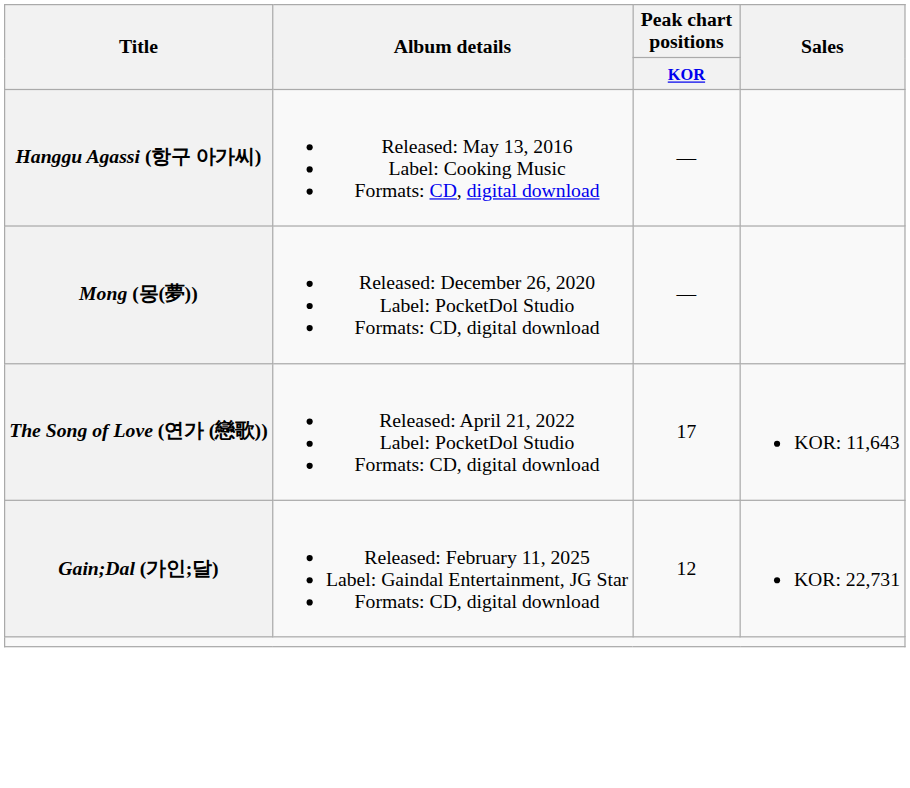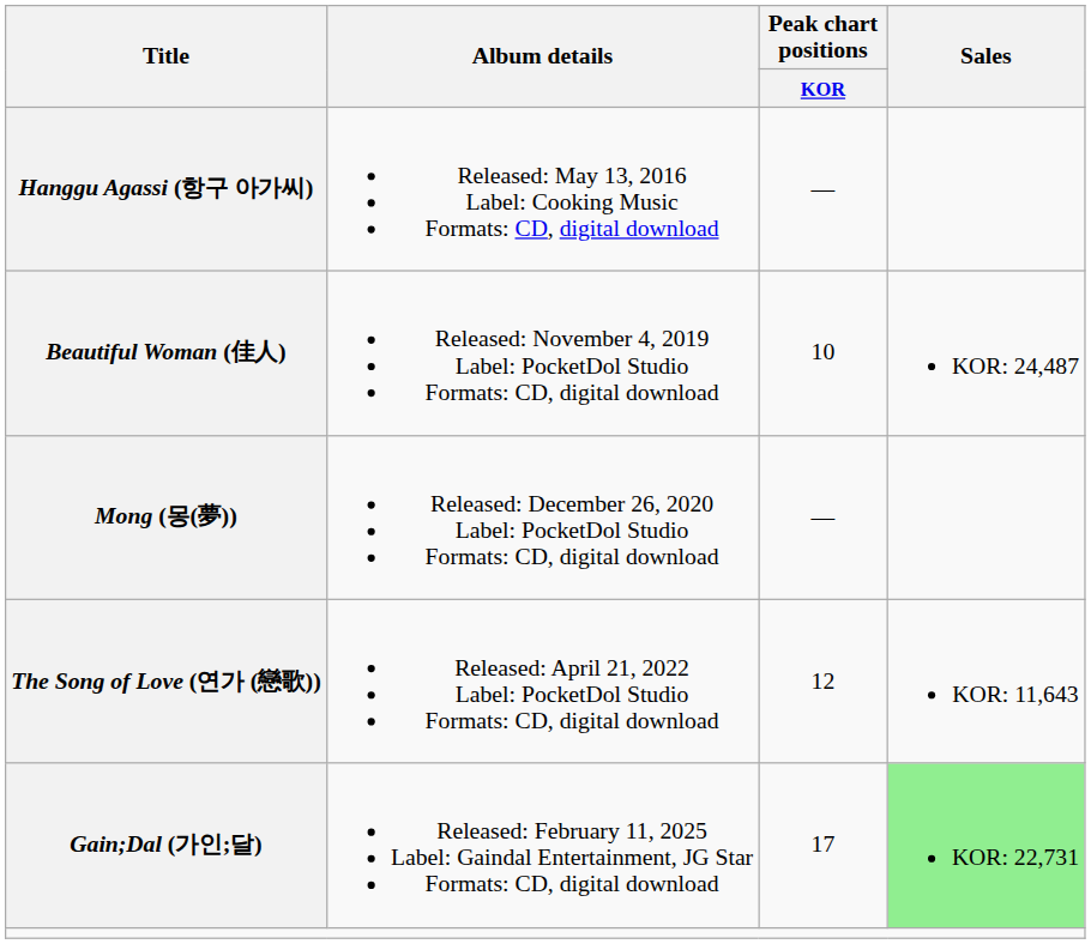+ row: Beautiful Woman (佳人) | Released: November 4, 2019 Label: PocketDol Studio Formats: CD, digital download | 10 | KOR: 24,487
The Song of Love (연가 (戀歌)) | Peak chart positions / KOR: 17 -> 12
Gain;Dal (가인;달) | Peak chart positions / KOR: 12 -> 17
Gain;Dal (가인;달) | Sales: no background -> lightgreen background
